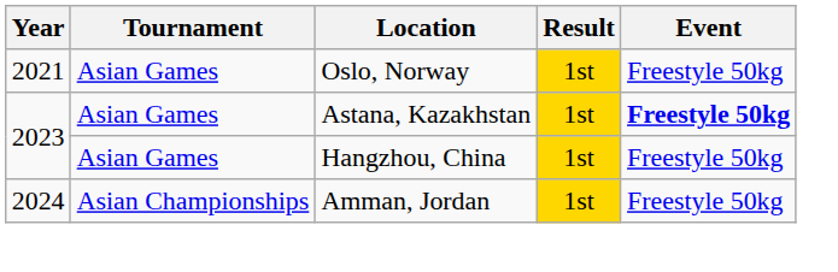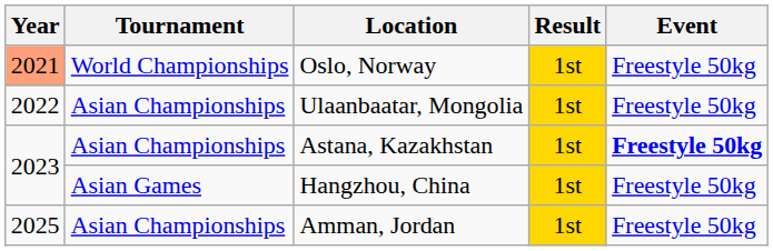Oslo, Norway | Year: no background -> lightsalmon background
Oslo, Norway | Tournament: Asian Games -> World Championships
+ row: 2022 | Asian Championships | Ulaanbaatar, Mongolia | 1st | Freestyle 50kg
Astana, Kazakhstan | Tournament: Asian Games -> Asian Championships
Amman, Jordan | Year: 2024 -> 2025
